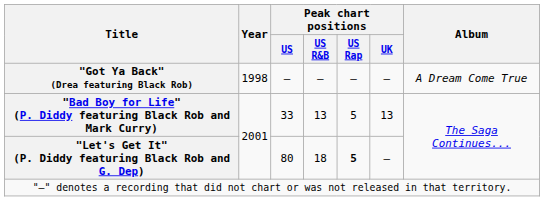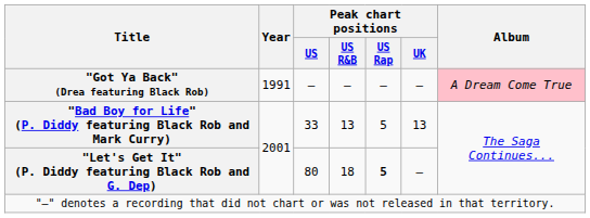"Got Ya Back" (Drea featuring Black Rob) | Year: 1998 -> 1991
"Got Ya Back" (Drea featuring Black Rob) | Album: no background -> pink background
